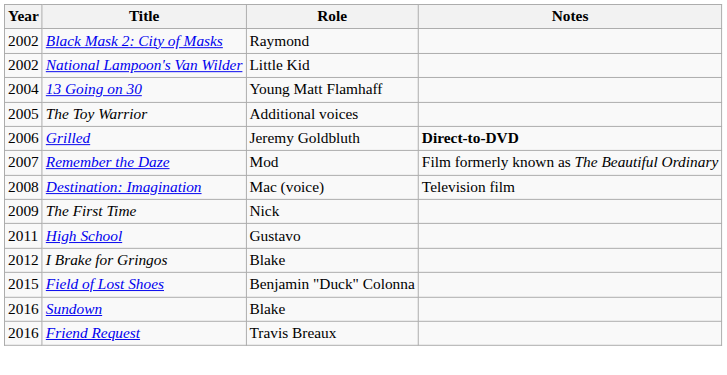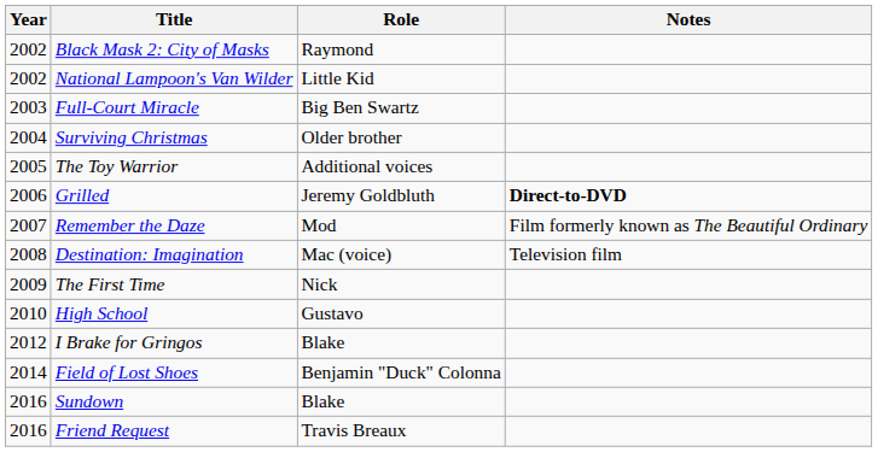+ row: 2003 | Full-Court Miracle | Big Ben Swartz
- row: 2004 | 13 Going on 30 | Young Matt Flamhaff
+ row: 2004 | Surviving Christmas | Older brother
High School | Year: 2011 -> 2010
Field of Lost Shoes | Year: 2015 -> 2014
